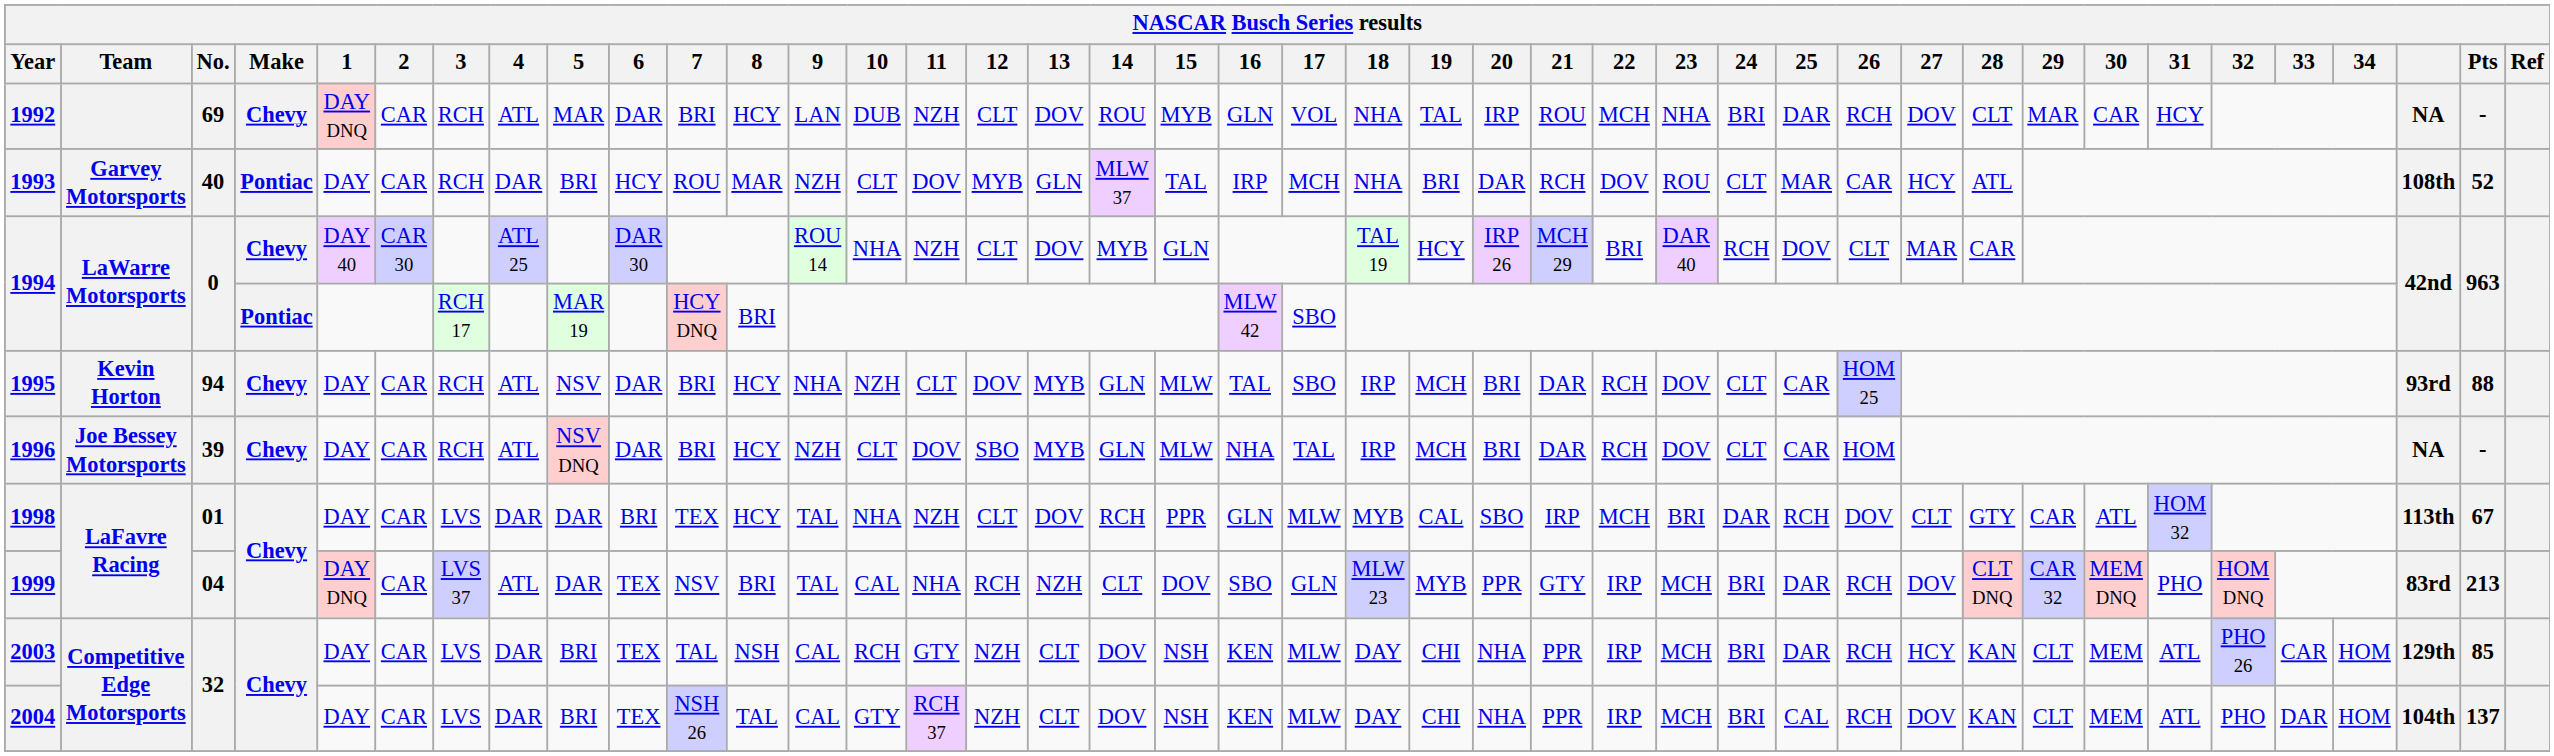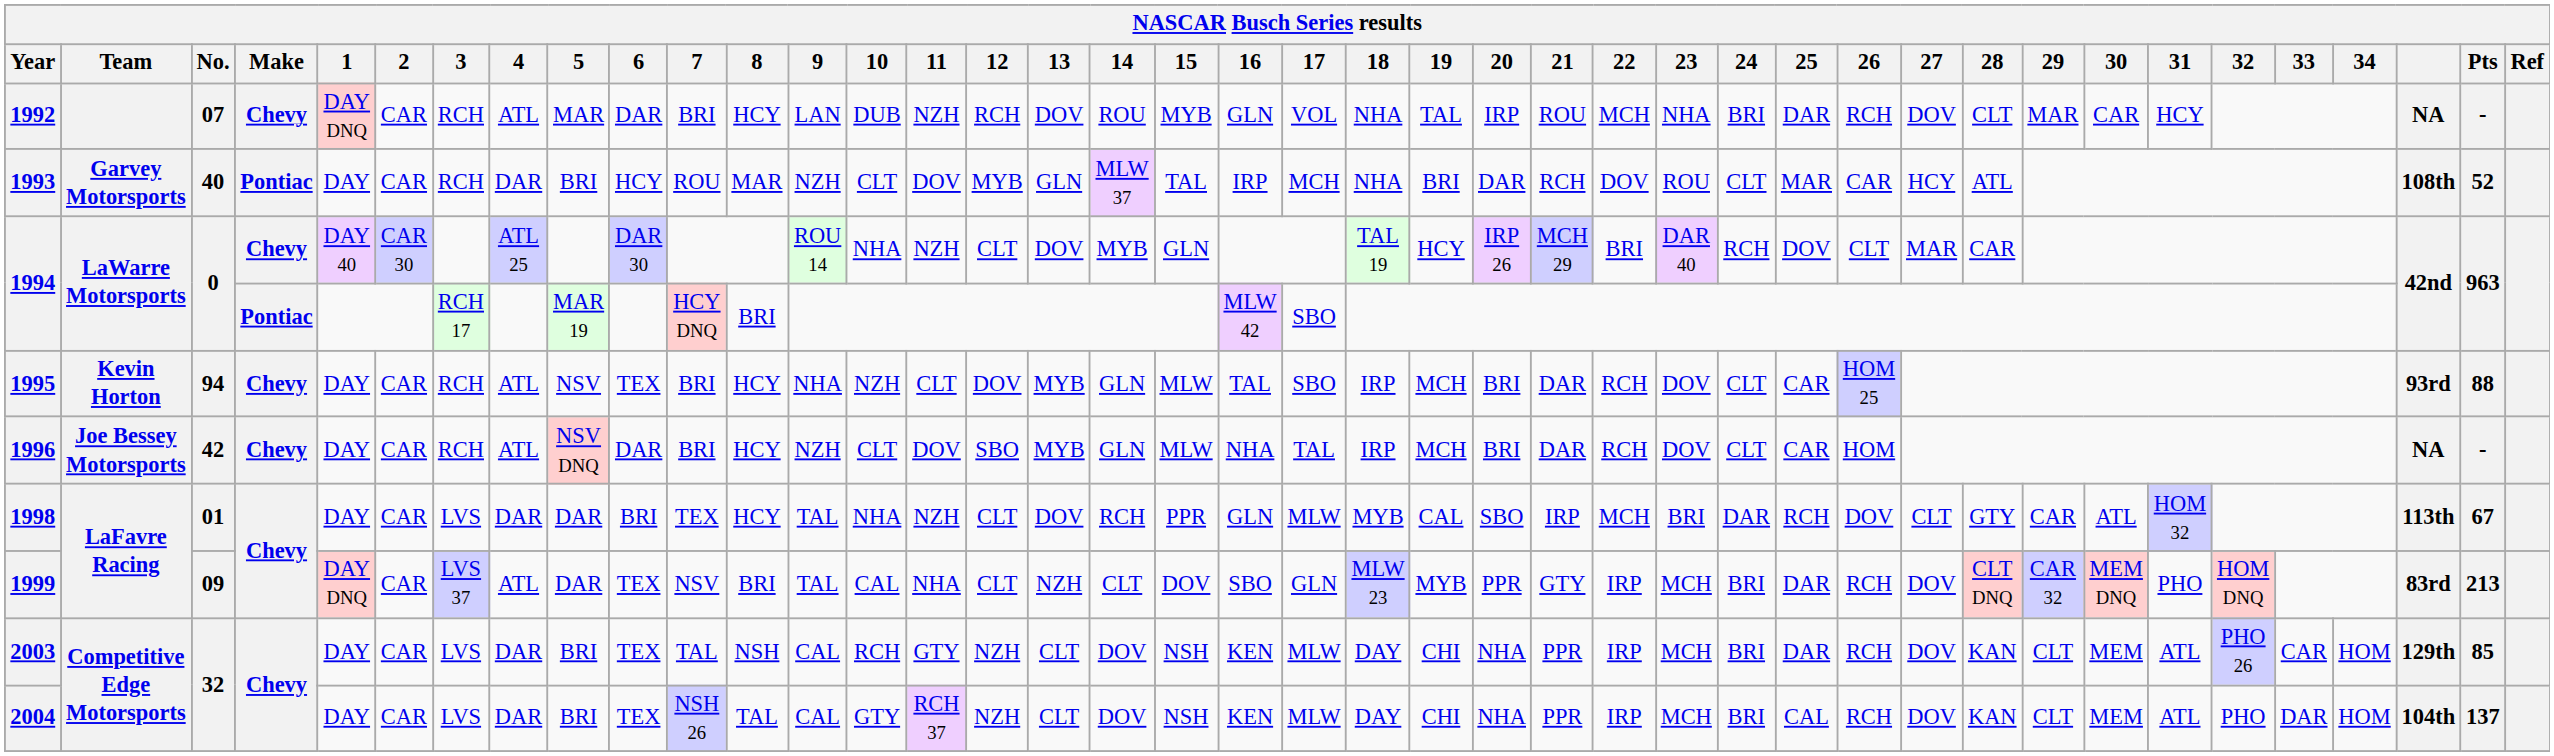1992 | No.: 69 -> 07
1992 | 12: CLT -> RCH
1995 | 6: DAR -> TEX
1996 | No.: 39 -> 42
1999 | No.: 04 -> 09
1999 | 12: RCH -> CLT
2003 | 27: HCY -> DOV
